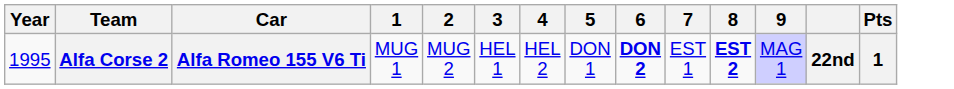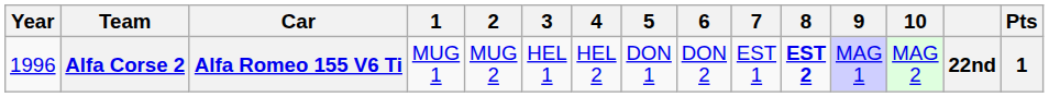+ column: 10 | MAG 2
Alfa Corse 2 | Year: 1995 -> 1996
Alfa Corse 2 | 6: bold -> normal
